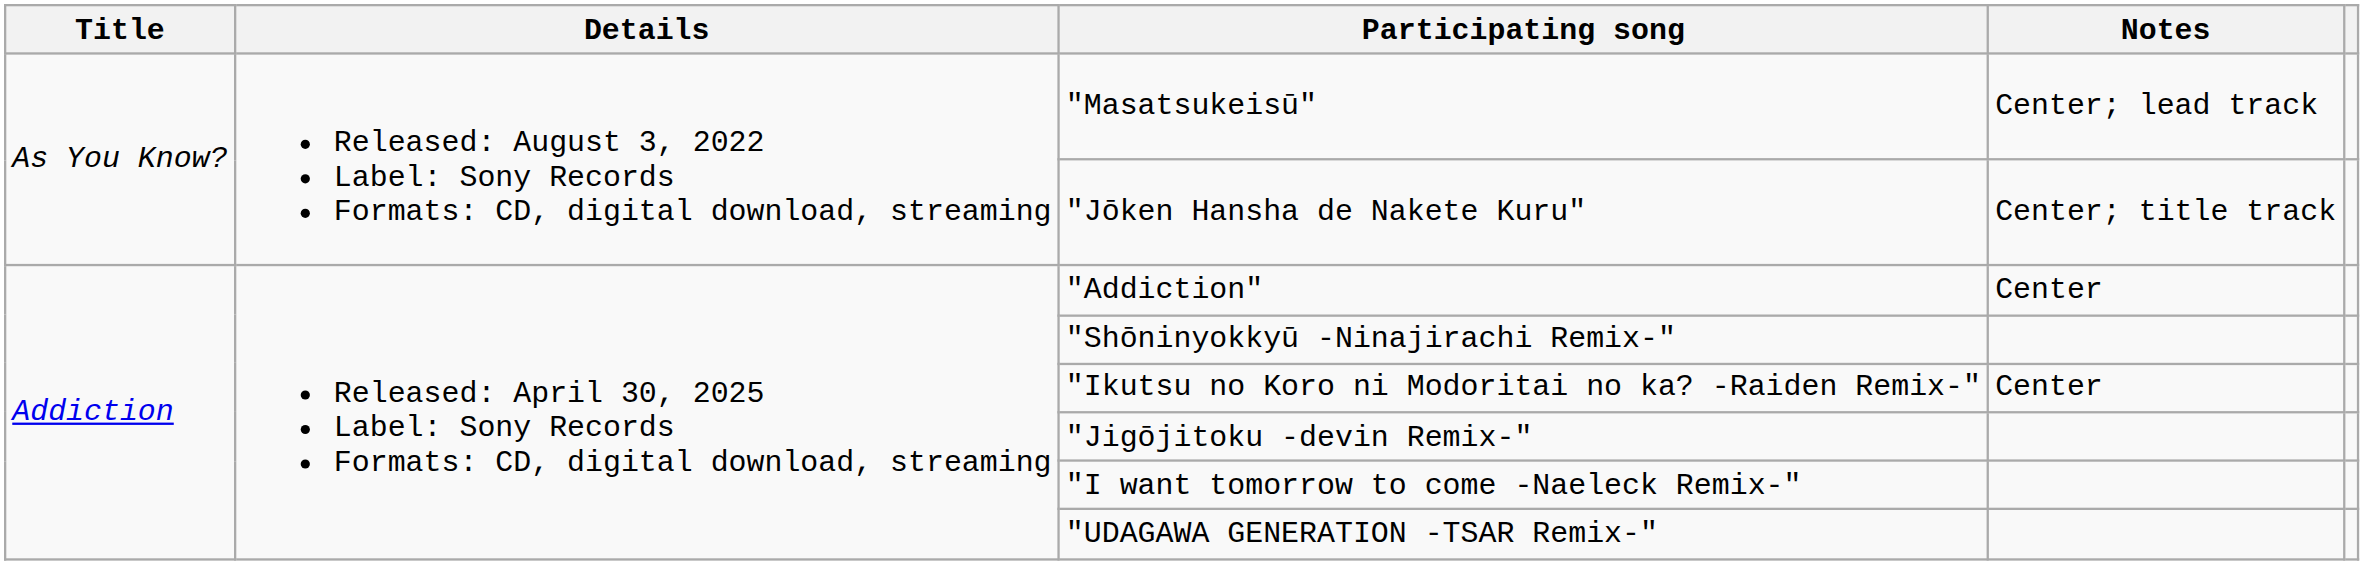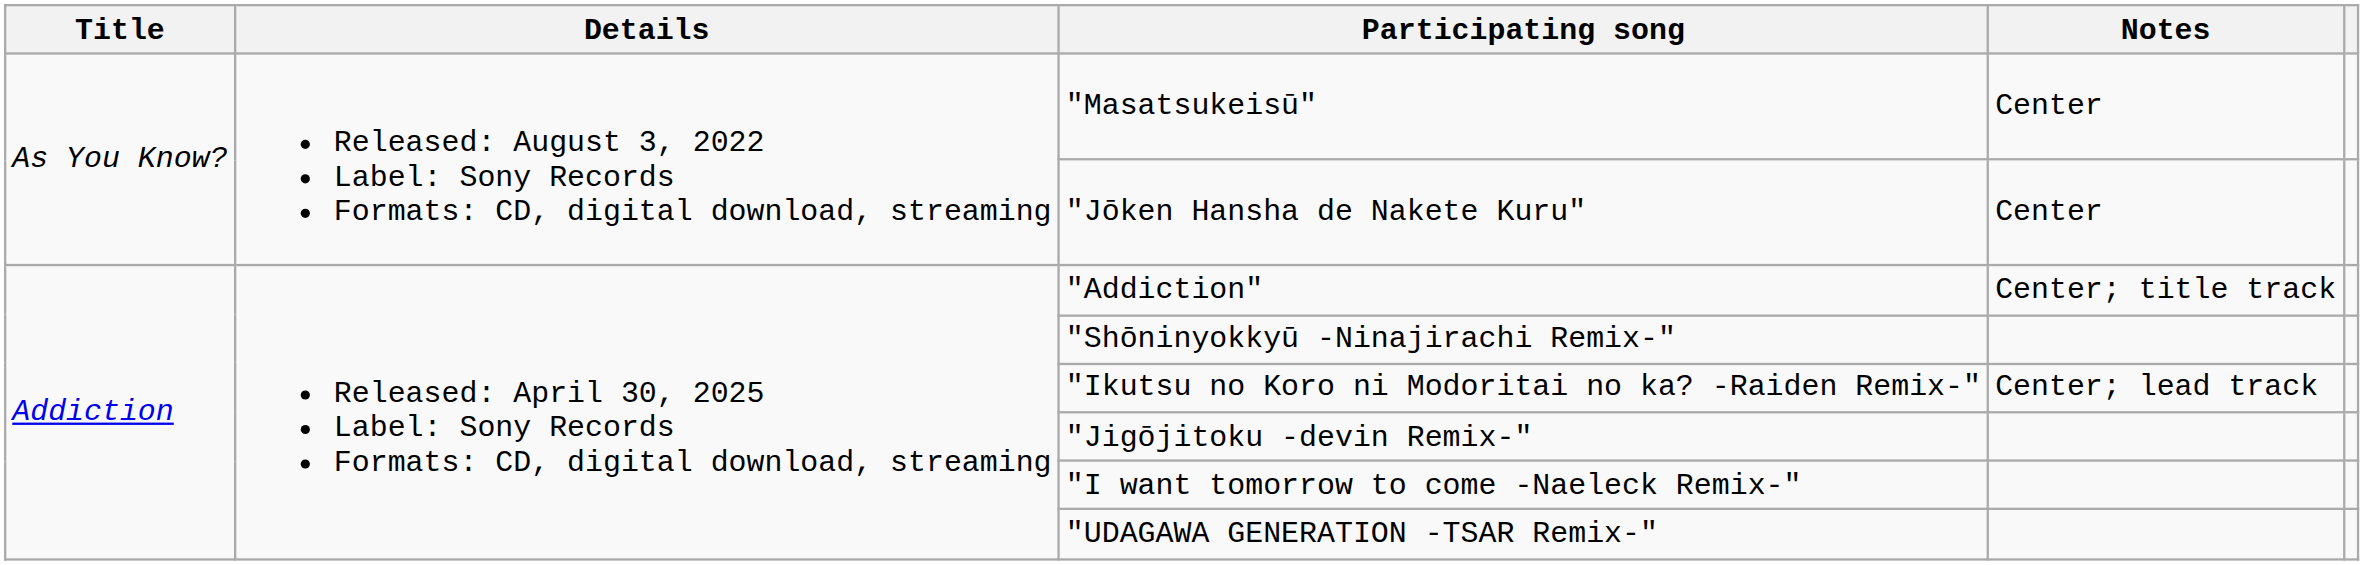"Masatsukeisū" | Notes: Center; lead track -> Center
"Jōken Hansha de Nakete Kuru" | Notes: Center; title track -> Center
"Addiction" | Notes: Center -> Center; title track
"Ikutsu no Koro ni Modoritai no ka? -Raiden Remix-" | Notes: Center -> Center; lead track
